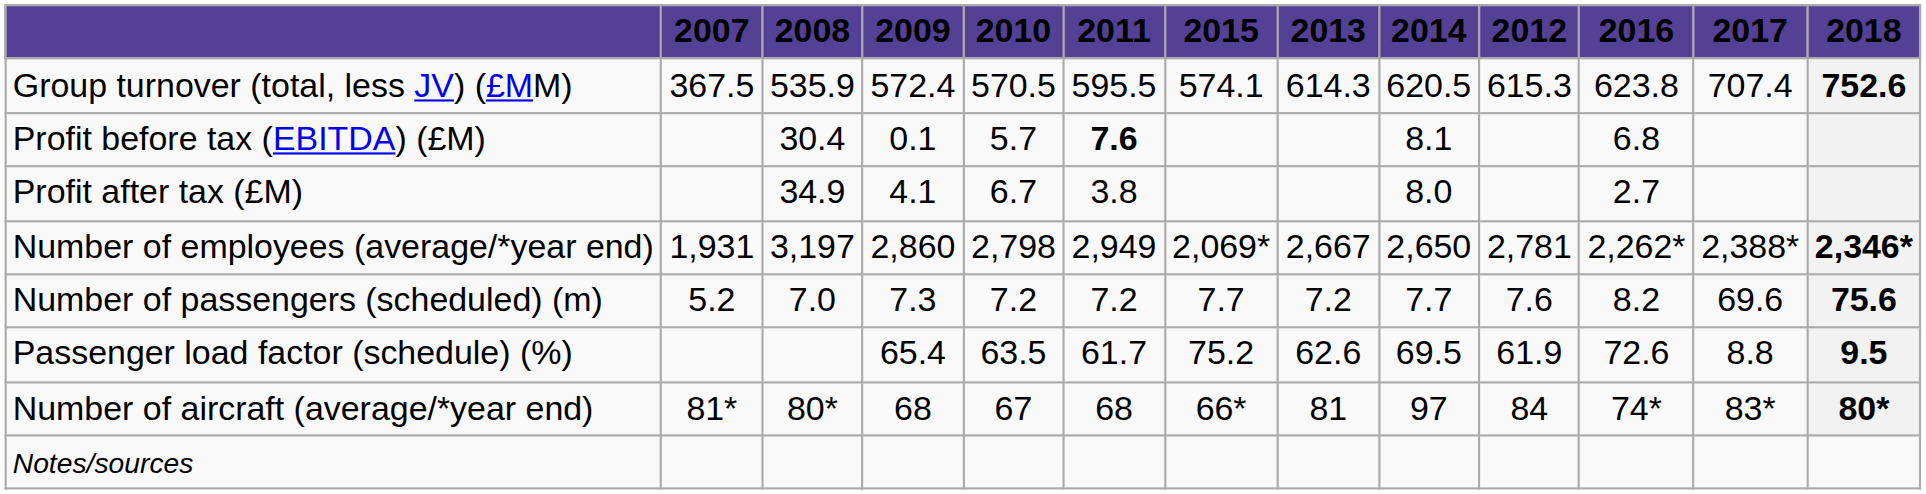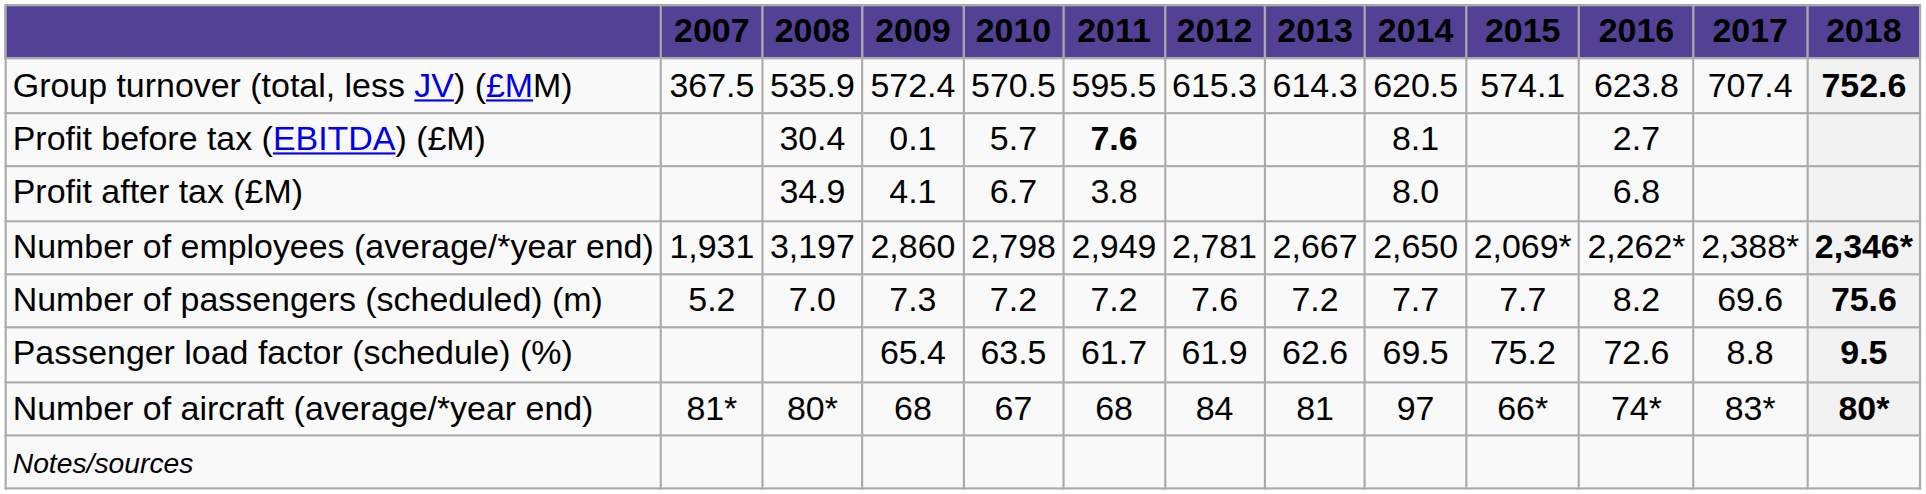columns swapped: 2012 <-> 2015
Profit before tax (EBITDA) (£M) | 2016: 6.8 -> 2.7
Profit after tax (£M) | 2016: 2.7 -> 6.8
